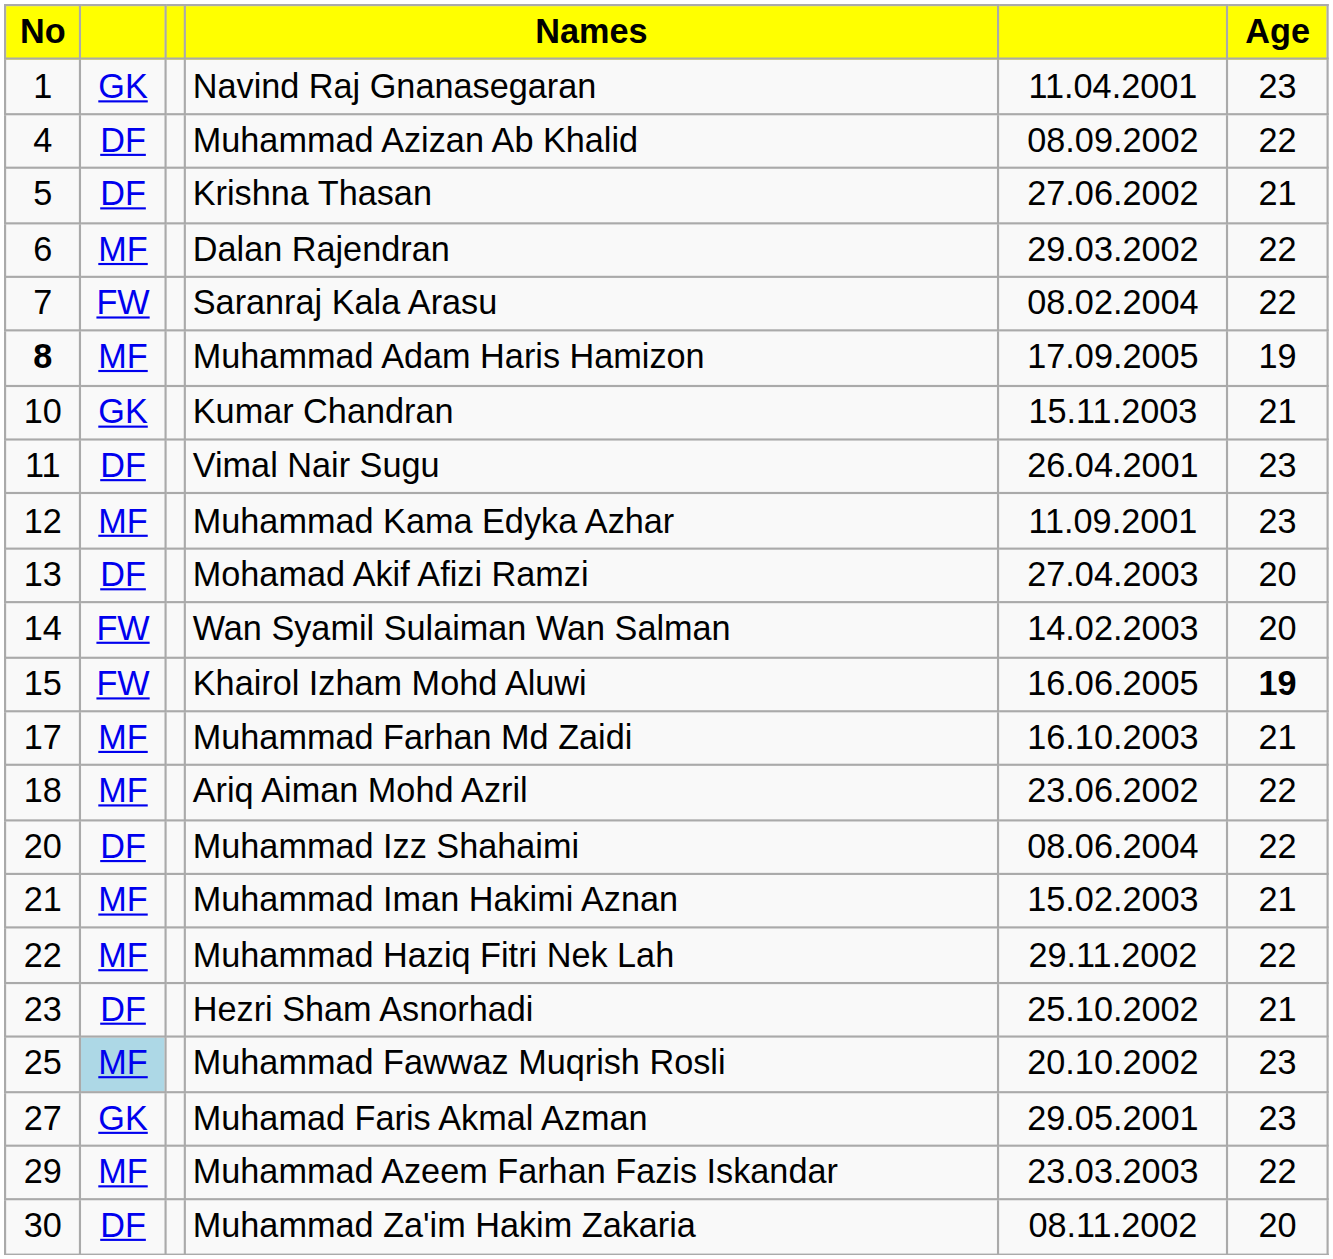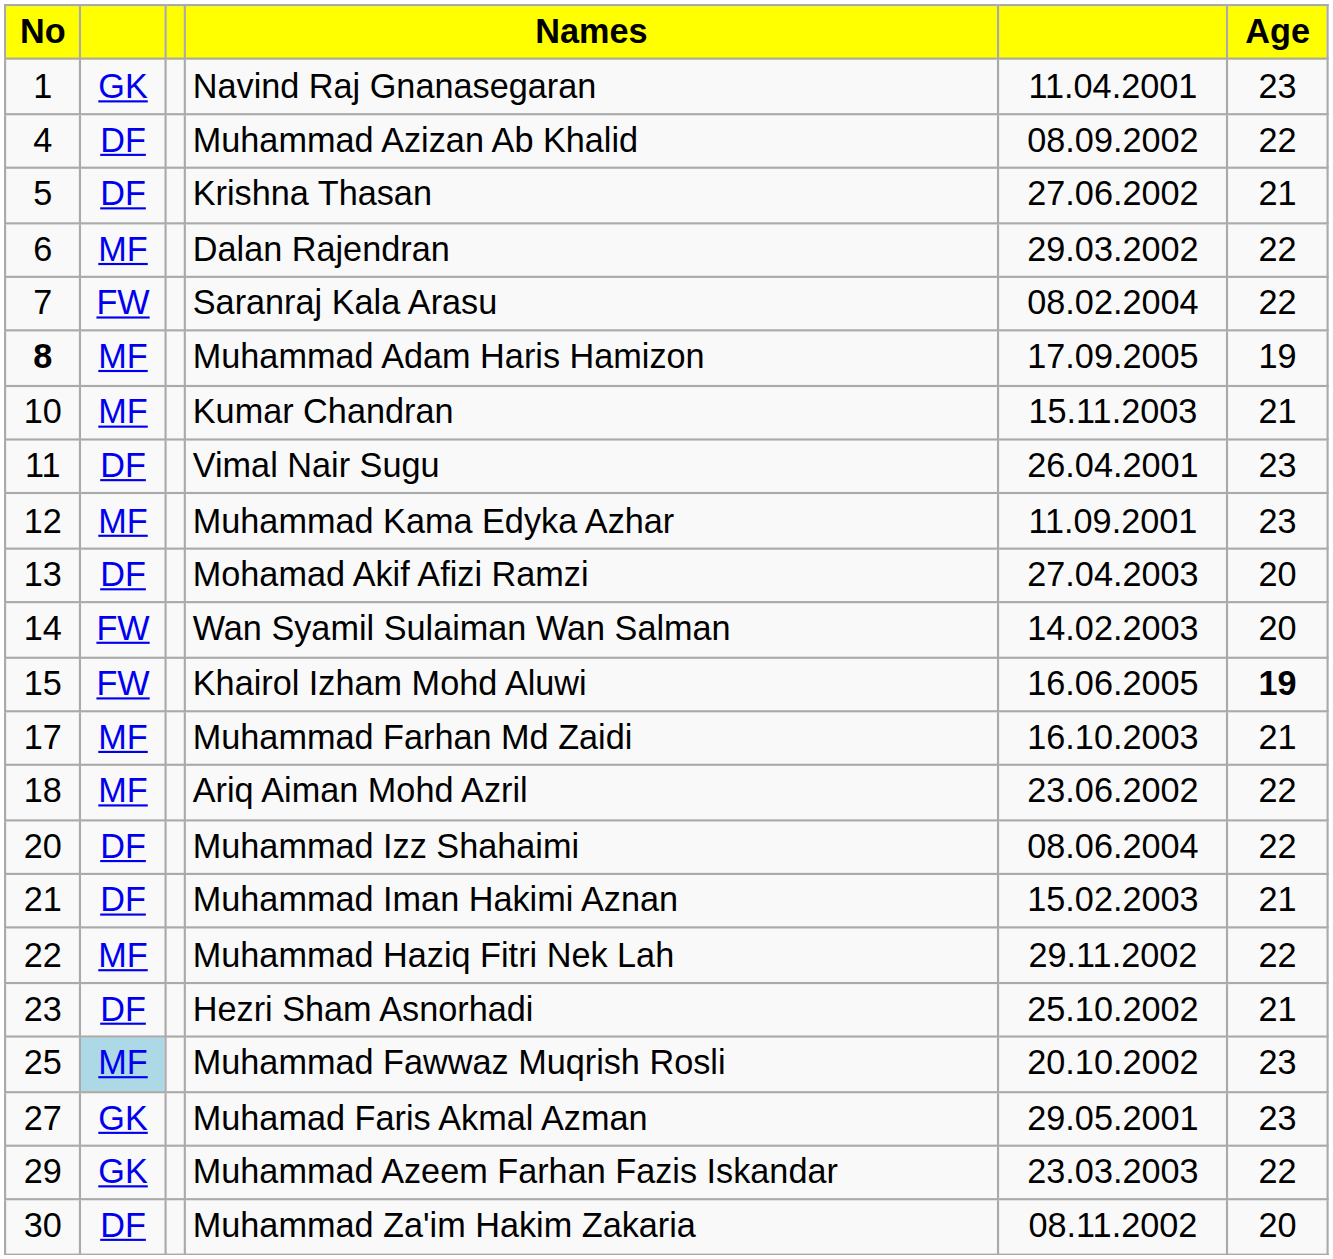Kumar Chandran | column 2: GK -> MF
Muhammad Iman Hakimi Aznan | column 2: MF -> DF
Muhammad Azeem Farhan Fazis Iskandar | column 2: MF -> GK
